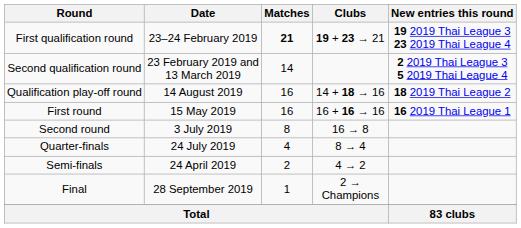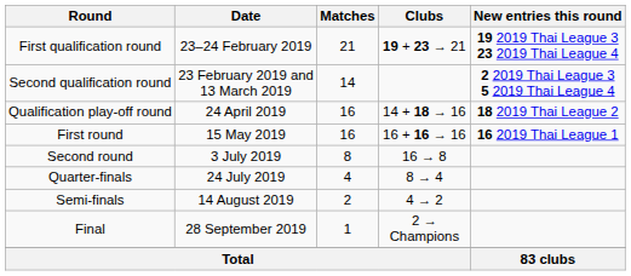First qualification round | Matches: bold -> normal
Qualification play-off round | Date: 14 August 2019 -> 24 April 2019
Semi-finals | Date: 24 April 2019 -> 14 August 2019
